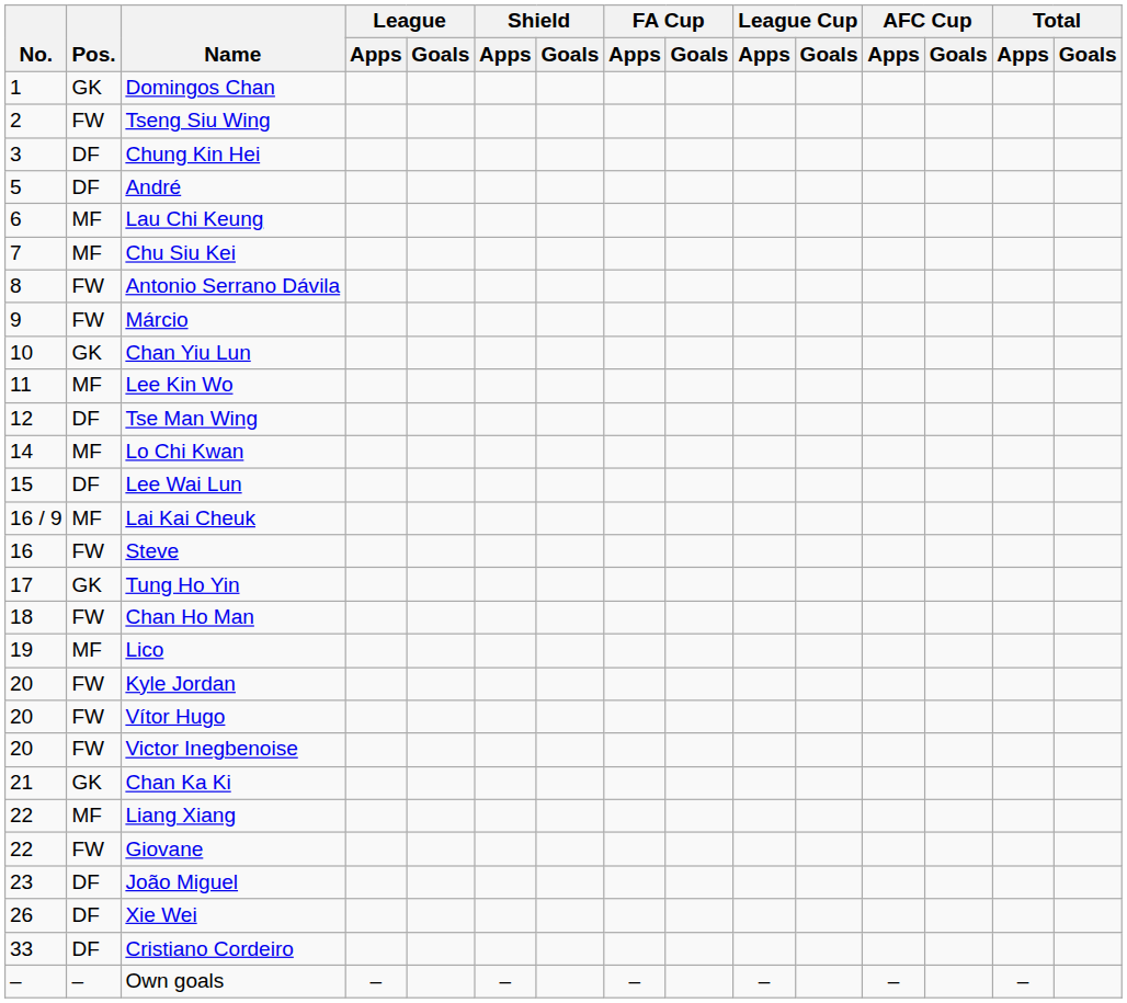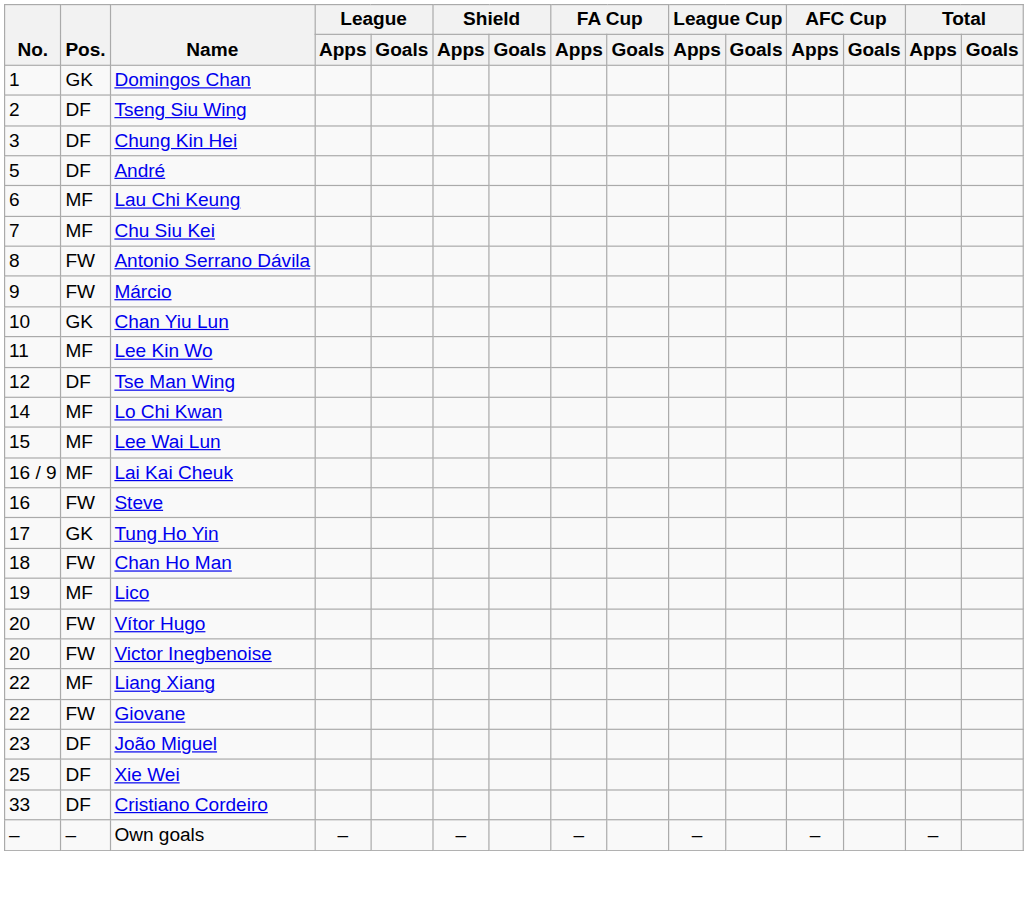Tseng Siu Wing | Pos.: FW -> DF
Lee Wai Lun | Pos.: DF -> MF
- row: 20 | FW | Kyle Jordan
- row: 21 | GK | Chan Ka Ki
Xie Wei | No.: 26 -> 25
